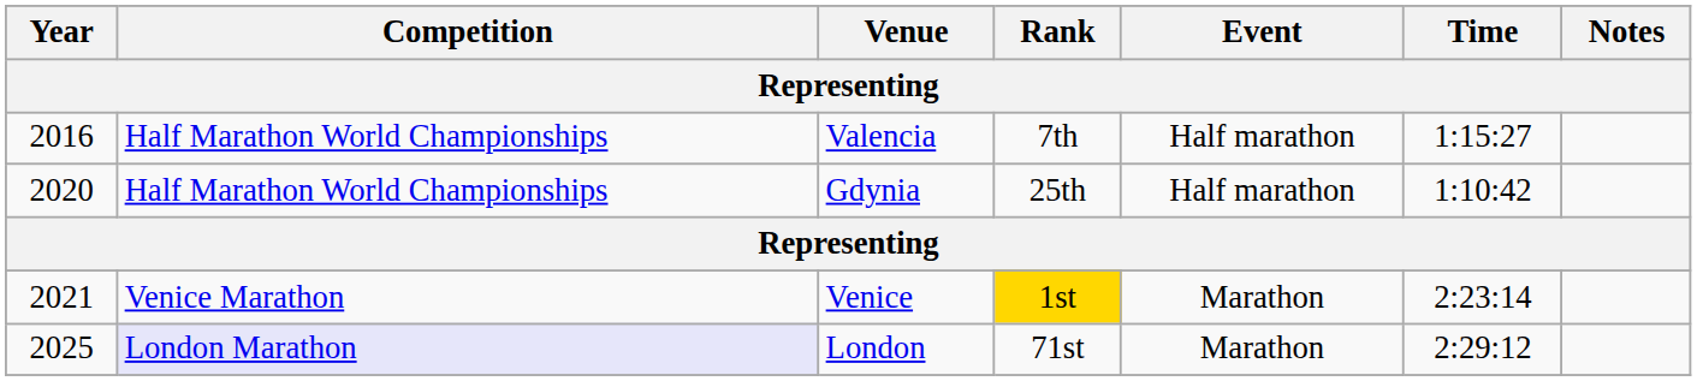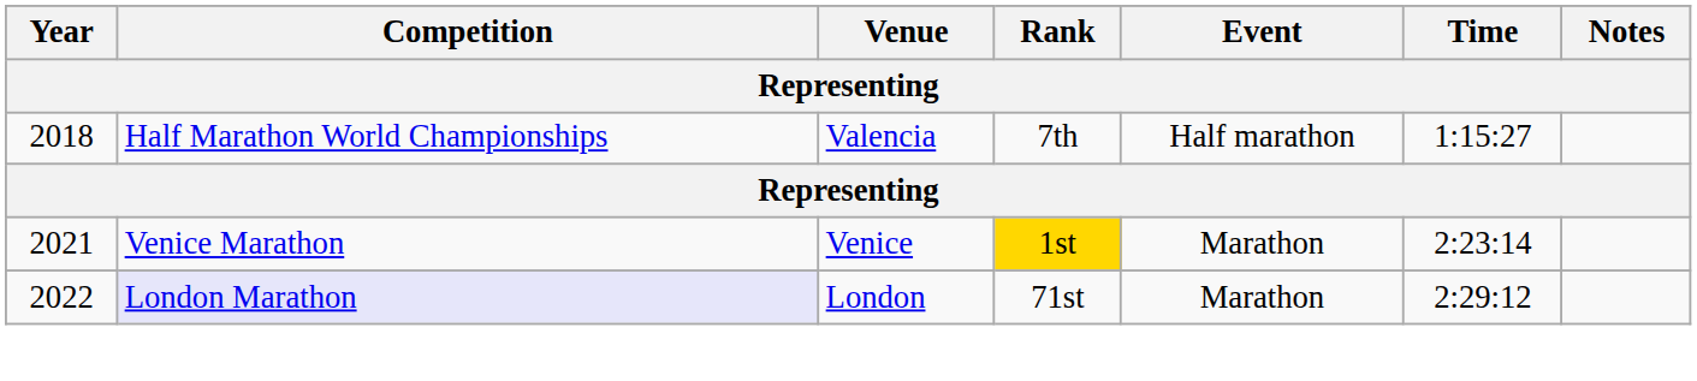Valencia | Year: 2016 -> 2018
- row: 2020 | Half Marathon World Championships | Gdynia | 25th | Half marathon | 1:10:42
London | Year: 2025 -> 2022
